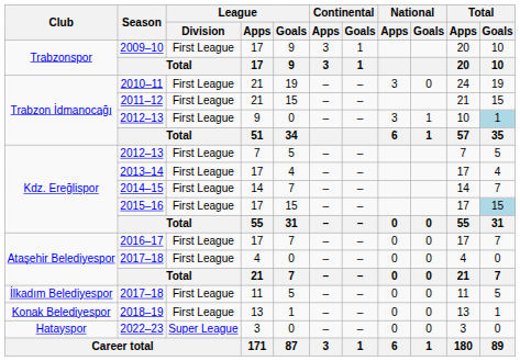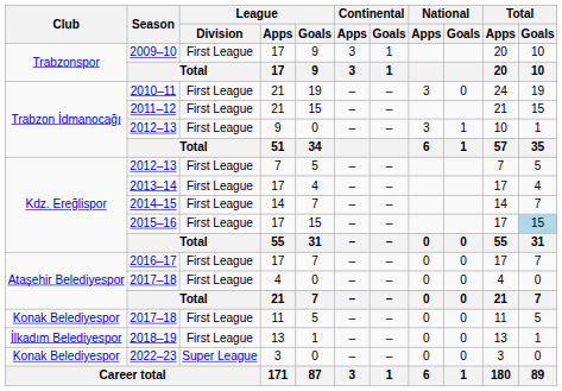2012–13 / 9 | Total / Goals: lightblue background -> no background
2017–18 / 11 | Club: İlkadım Belediyespor -> Konak Belediyespor
2018–19 | Club: Konak Belediyespor -> İlkadım Belediyespor
2022–23 | Club: Hatayspor -> Konak Belediyespor
